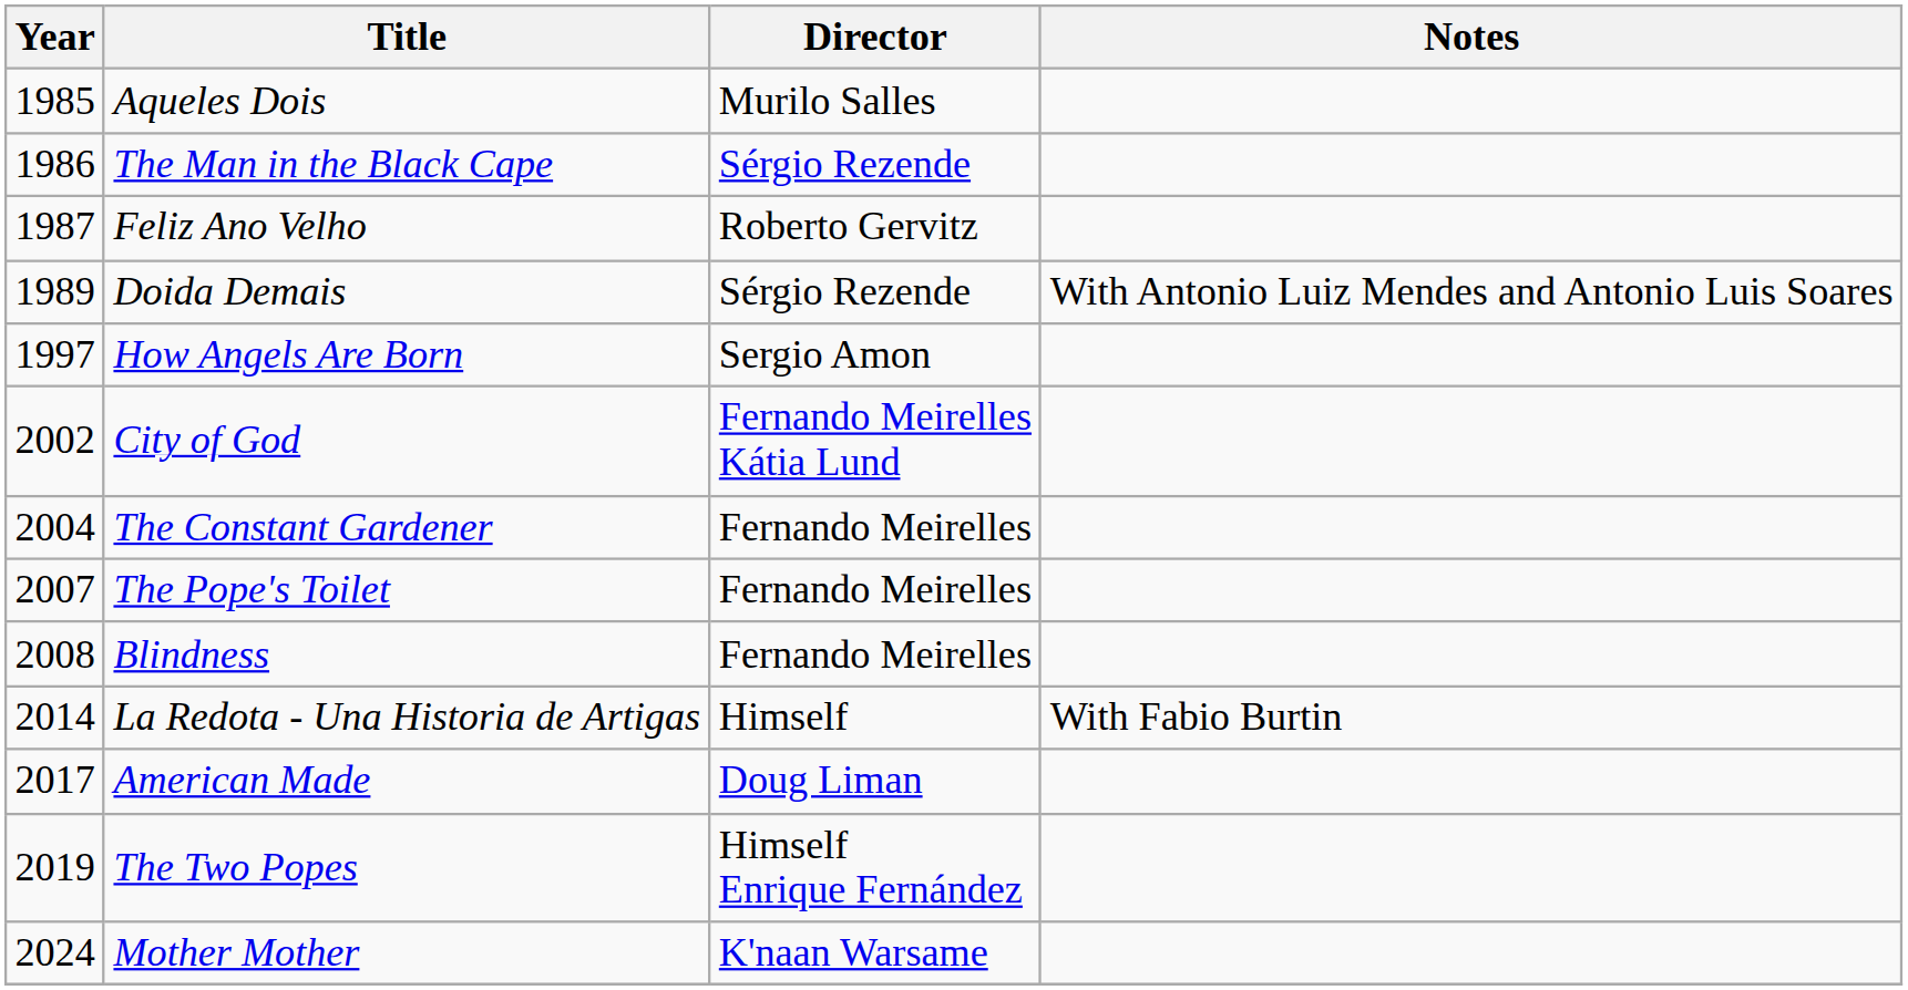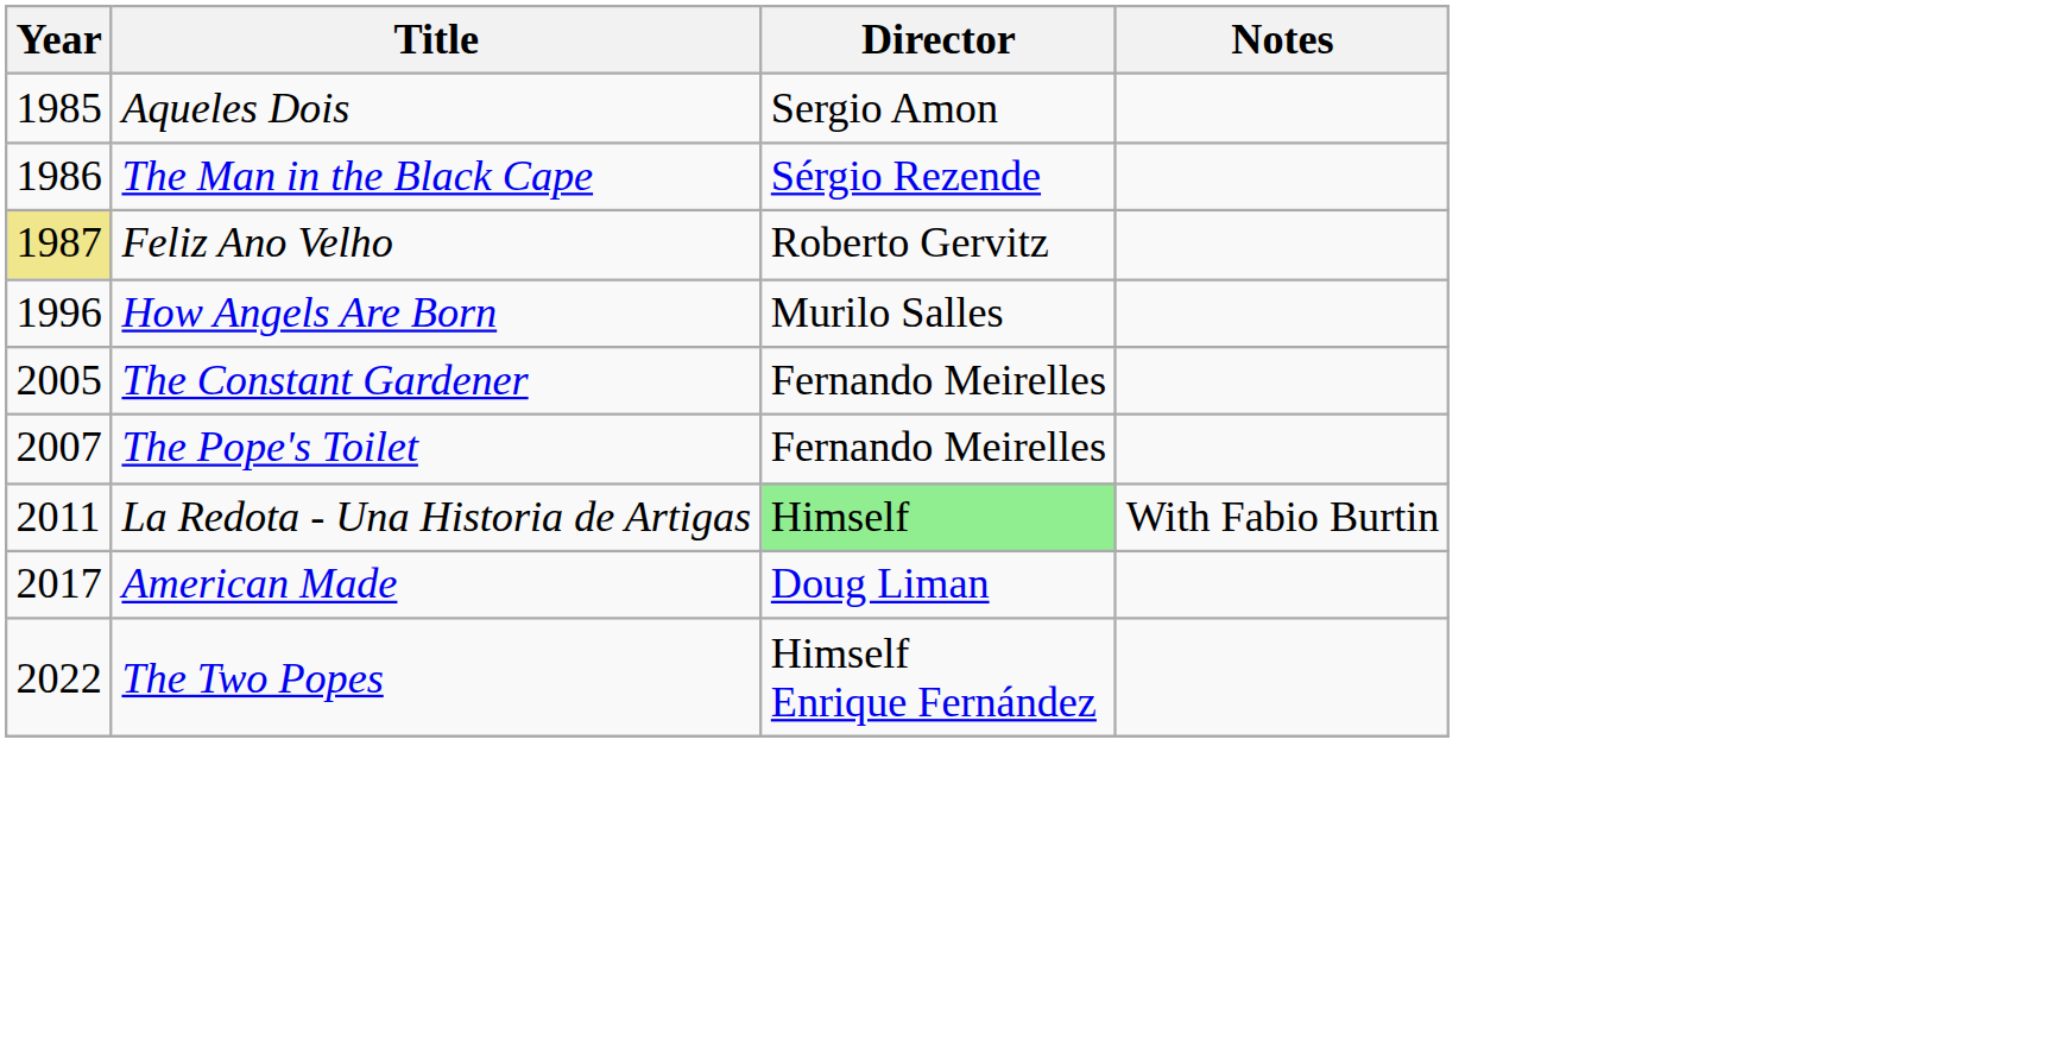Aqueles Dois | Director: Murilo Salles -> Sergio Amon
Feliz Ano Velho | Year: no background -> khaki background
- row: 1989 | Doida Demais | Sérgio Rezende | With Antonio Luiz Mendes and Antonio Luis Soares
How Angels Are Born | Year: 1997 -> 1996
How Angels Are Born | Director: Sergio Amon -> Murilo Salles
- row: 2002 | City of God | Fernando Meirelles Kátia Lund
The Constant Gardener | Year: 2004 -> 2005
- row: 2008 | Blindness | Fernando Meirelles
La Redota - Una Historia de Artigas | Year: 2014 -> 2011
La Redota - Una Historia de Artigas | Director: no background -> lightgreen background
The Two Popes | Year: 2019 -> 2022
- row: 2024 | Mother Mother | K'naan Warsame
